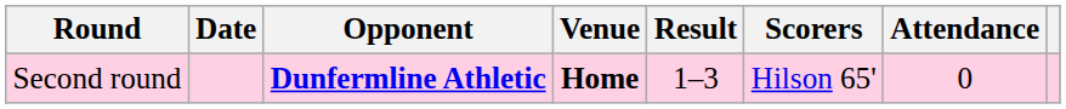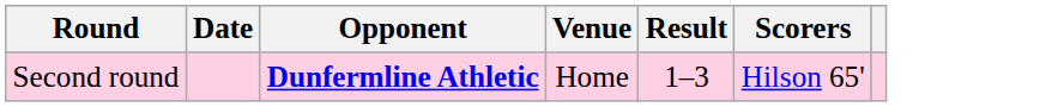- column: Attendance | 0
Second round | Venue: bold -> normal
